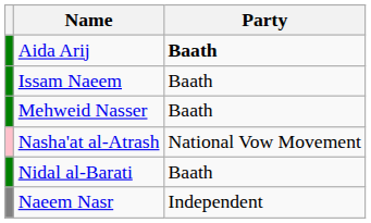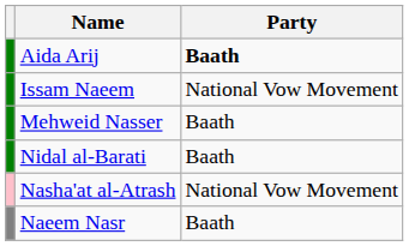Issam Naeem | Party: Baath -> National Vow Movement
rows swapped: Nasha'at al-Atrash <-> Nidal al-Barati
Naeem Nasr | Party: Independent -> Baath
